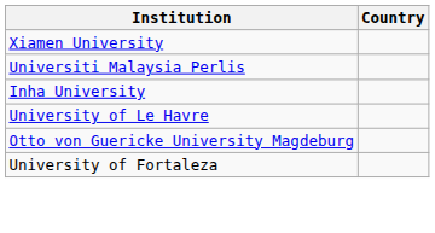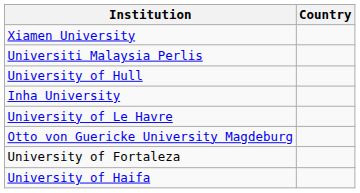+ row: University of Hull
+ row: University of Haifa
